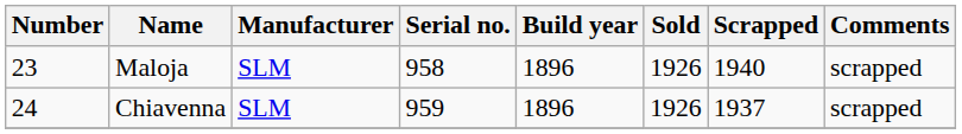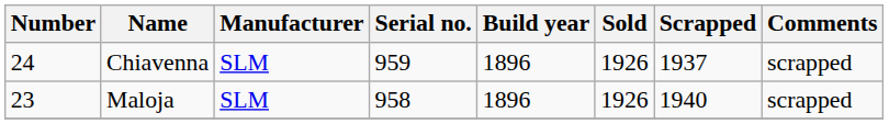rows swapped: Maloja <-> Chiavenna
